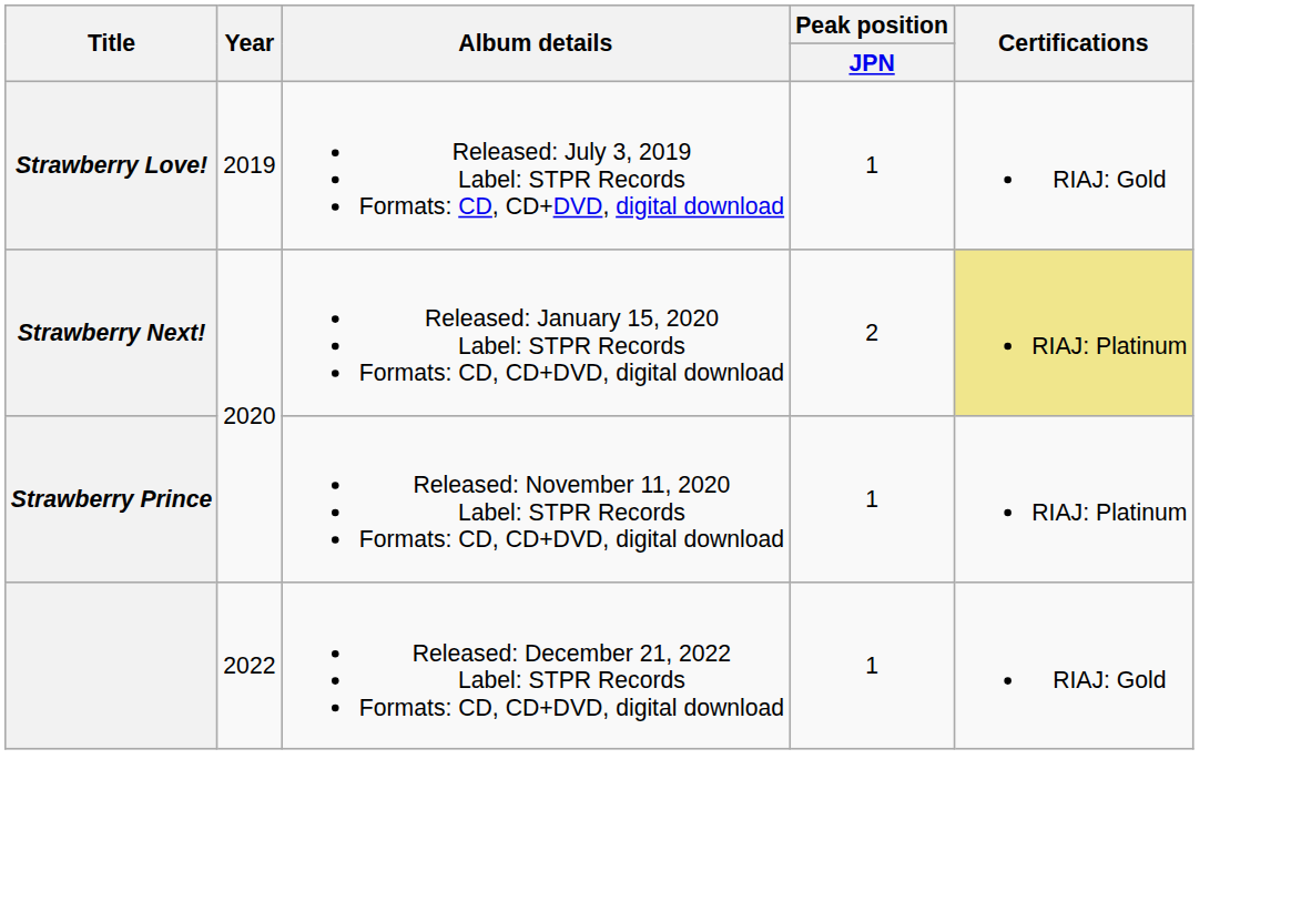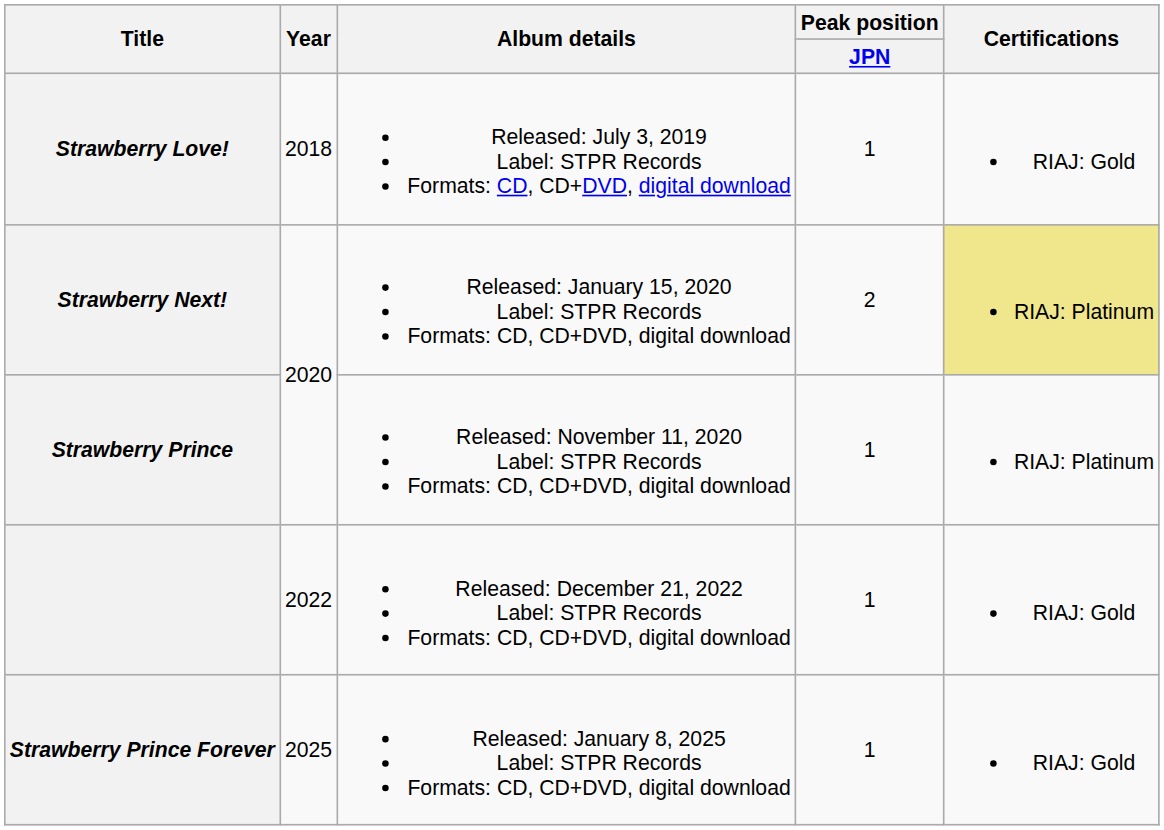Strawberry Love! | Year: 2019 -> 2018
+ row: Strawberry Prince Forever | 2025 | Released: January 8, 2025 Label: STPR Records Formats: CD, CD+DVD, digital download | 1 | RIAJ: Gold
